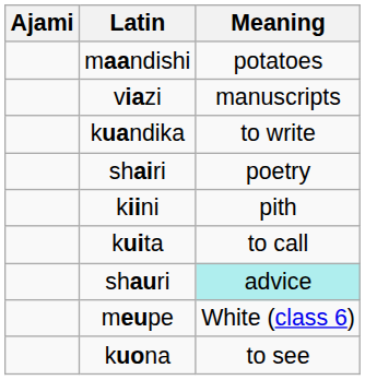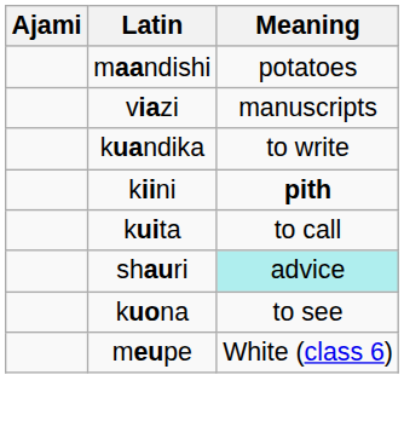- row: shairi | poetry
kiini | Meaning: normal -> bold
rows swapped: meupe <-> kuona
